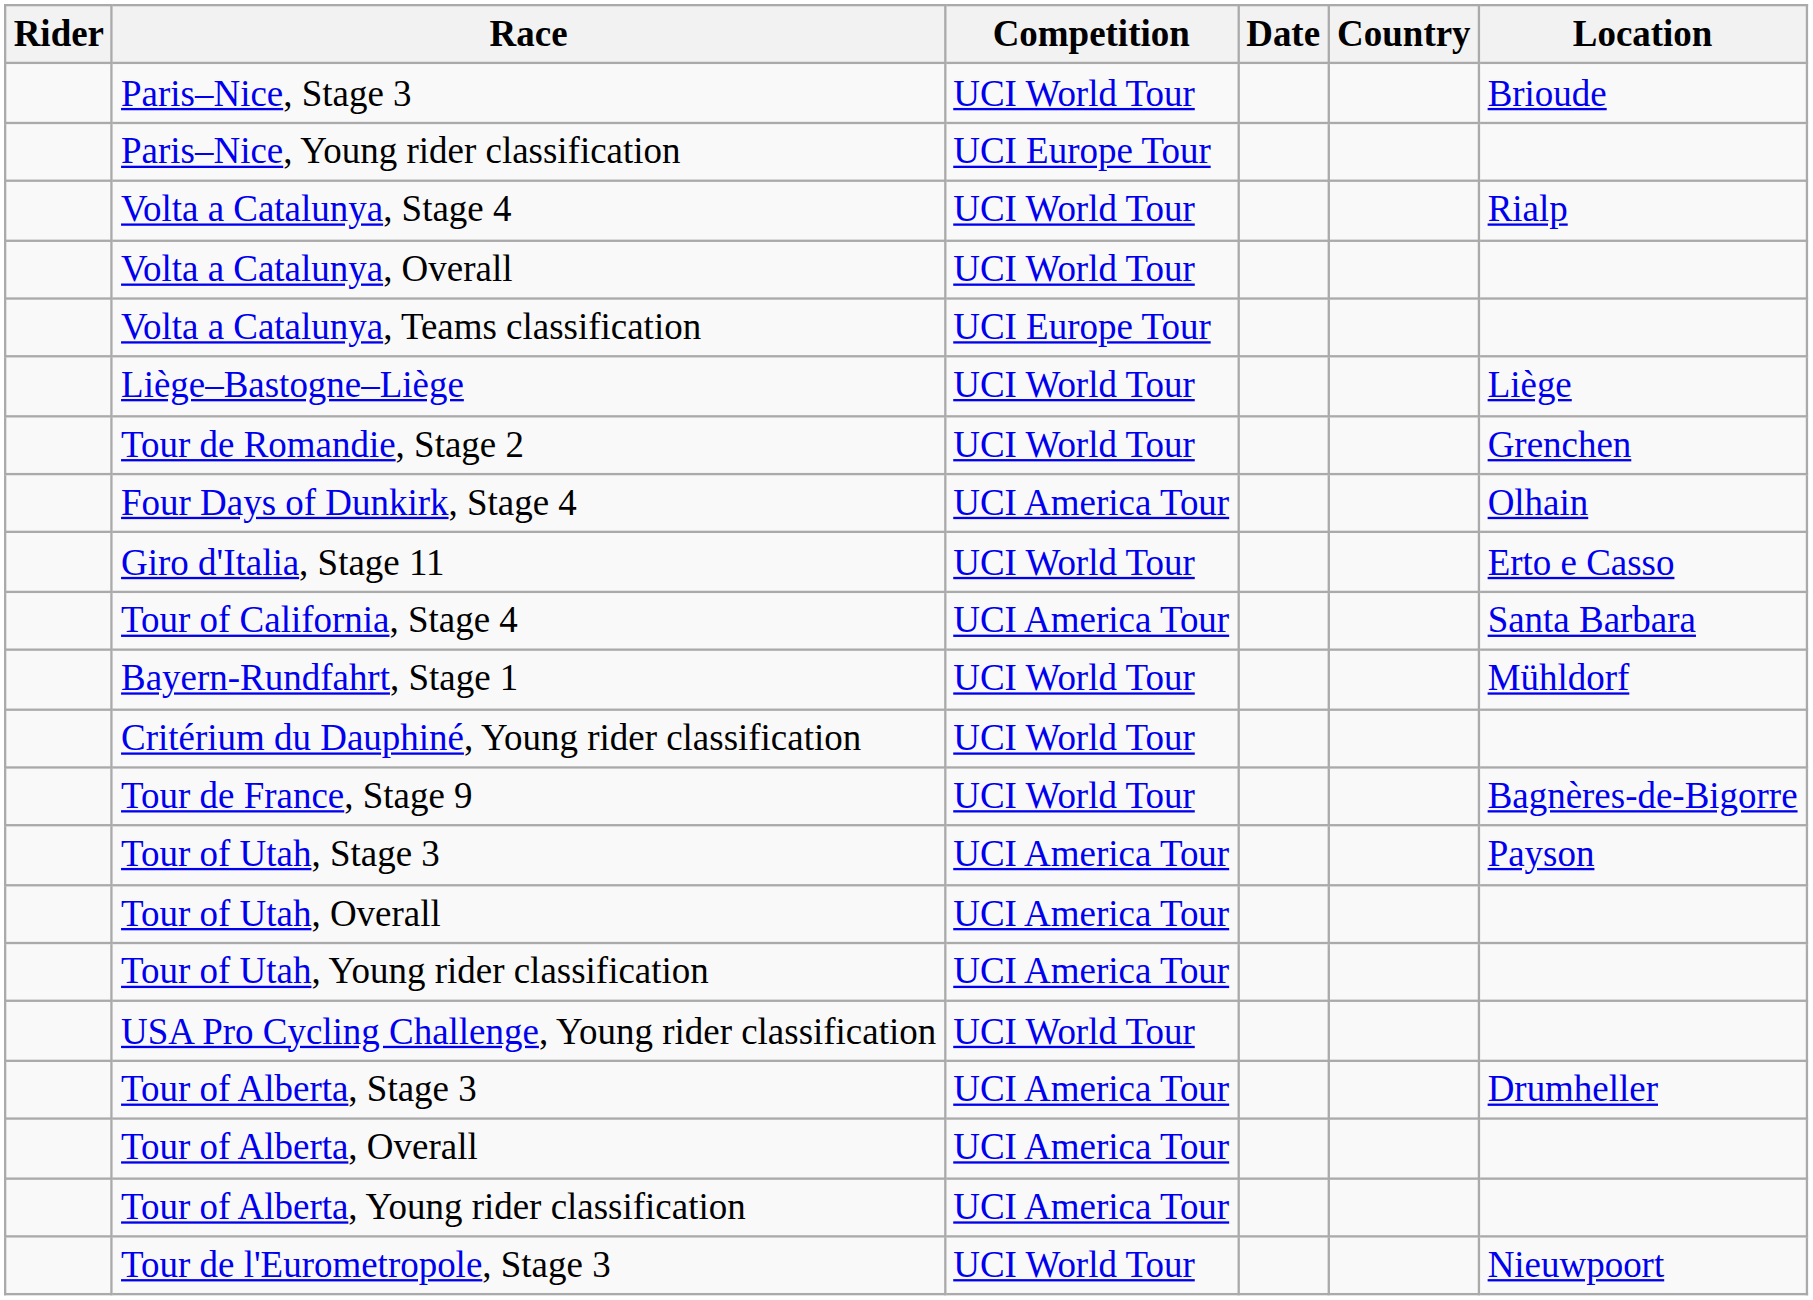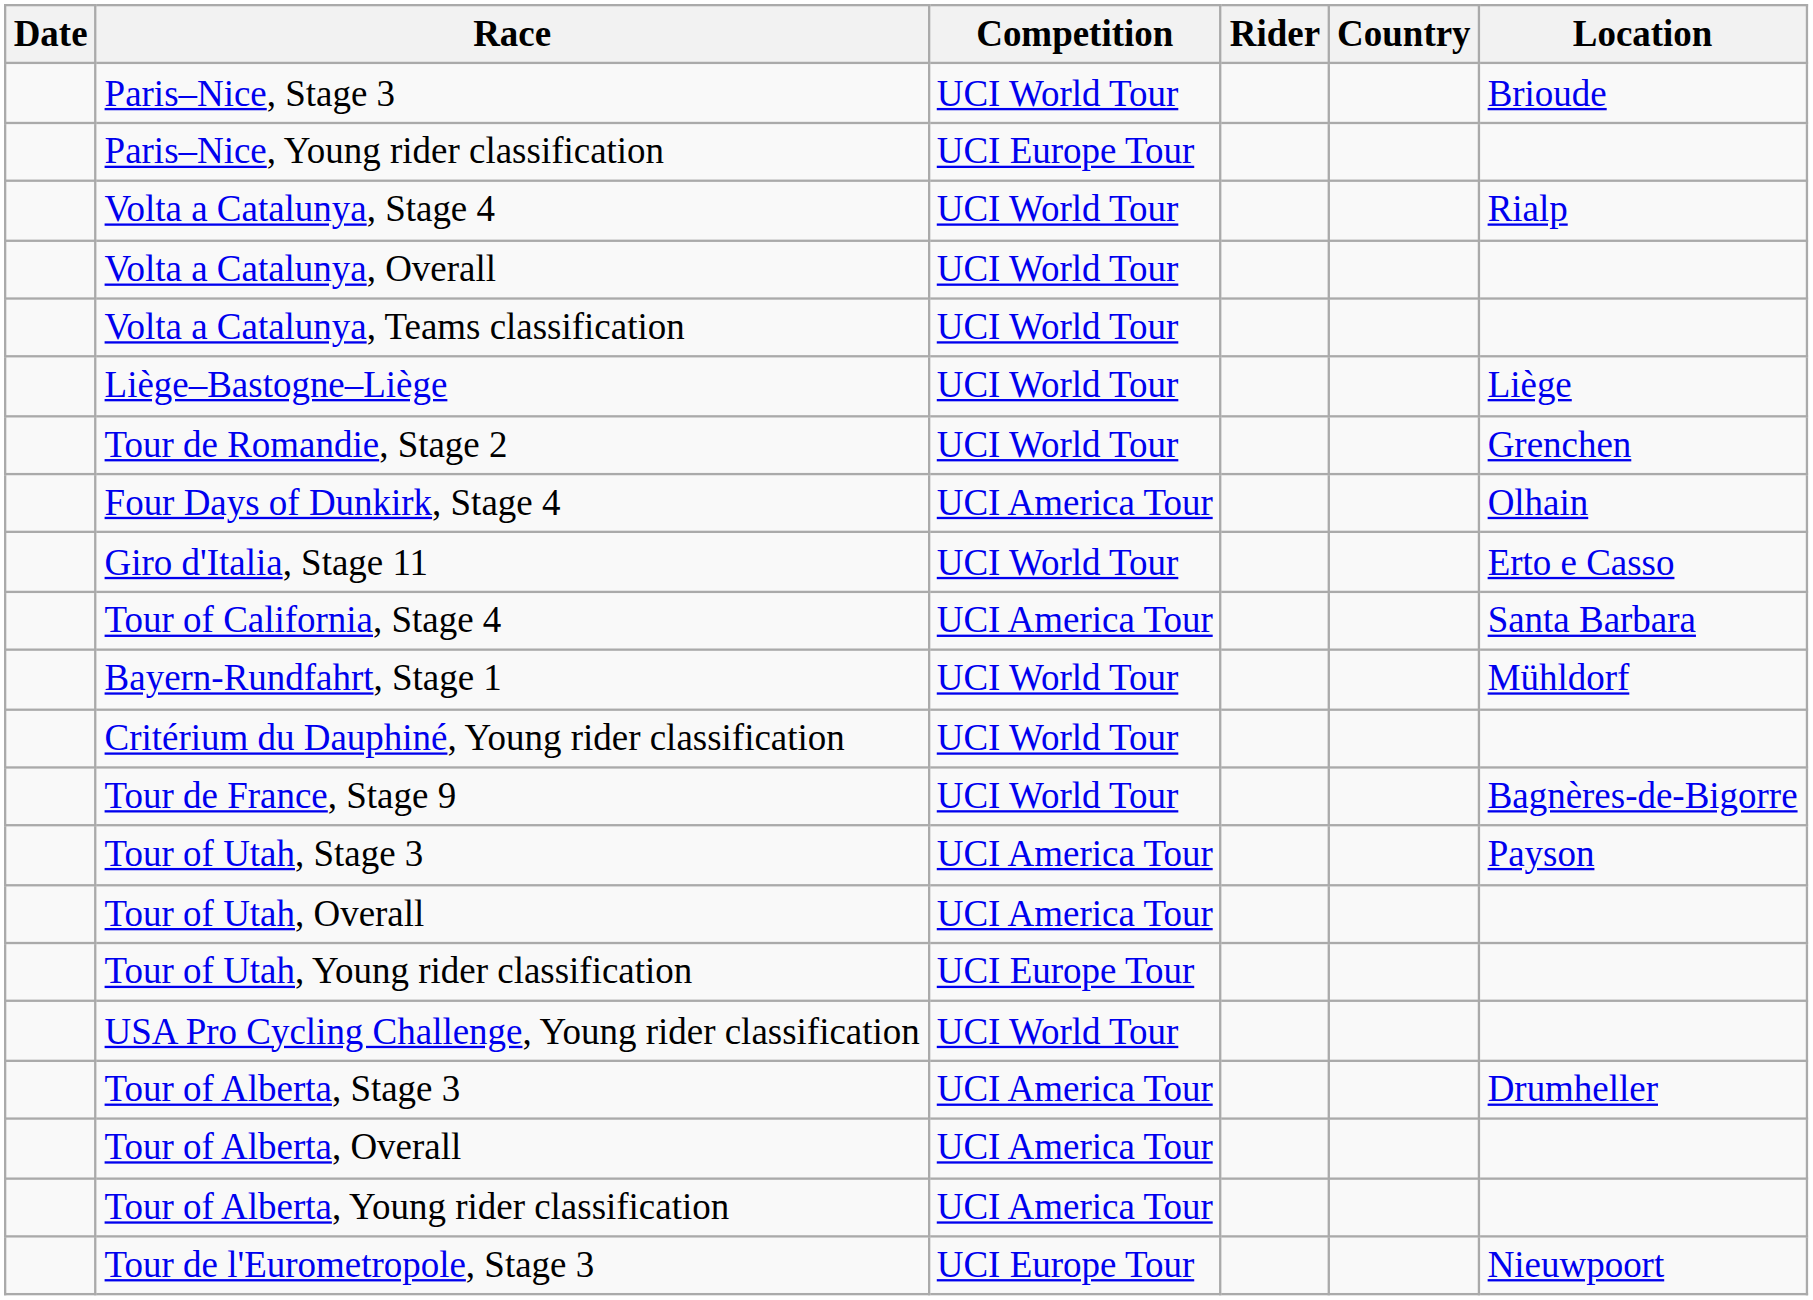columns swapped: Date <-> Rider
Volta a Catalunya, Teams classification | Competition: UCI Europe Tour -> UCI World Tour
Tour of Utah, Young rider classification | Competition: UCI America Tour -> UCI Europe Tour
Tour de l'Eurometropole, Stage 3 | Competition: UCI World Tour -> UCI Europe Tour
